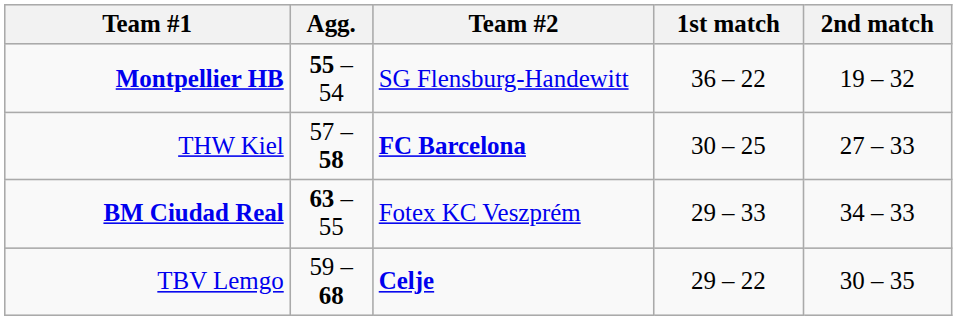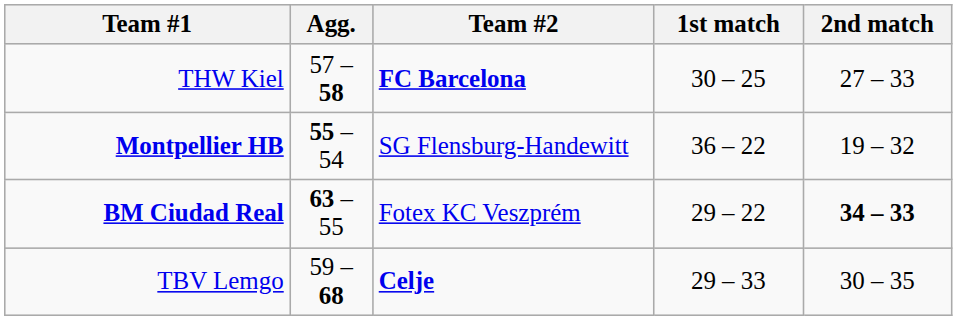rows swapped: THW Kiel <-> Montpellier HB
BM Ciudad Real | 1st match: 29 – 33 -> 29 – 22
BM Ciudad Real | 2nd match: normal -> bold
TBV Lemgo | 1st match: 29 – 22 -> 29 – 33
